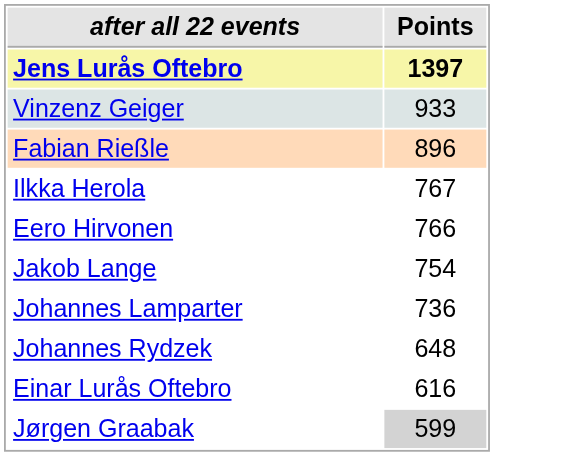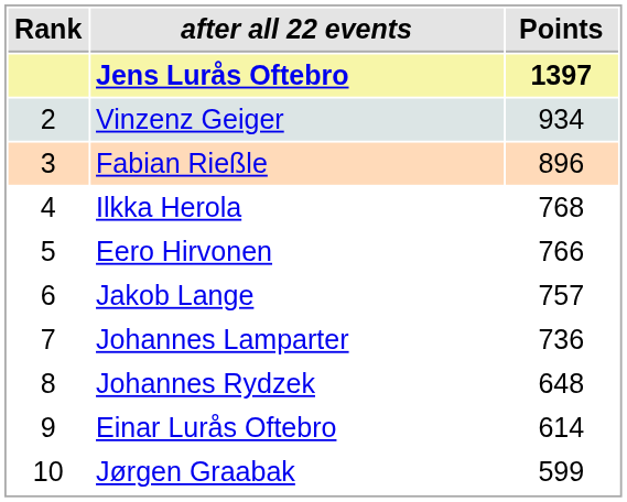+ column: Rank | 2 | 3 | 4 | 5 | 6 | 7 | 8 | 9 | 10
Vinzenz Geiger | Points: 933 -> 934
Ilkka Herola | Points: 767 -> 768
Jakob Lange | Points: 754 -> 757
Einar Lurås Oftebro | Points: 616 -> 614
Jørgen Graabak | Points: lightgrey background -> no background
